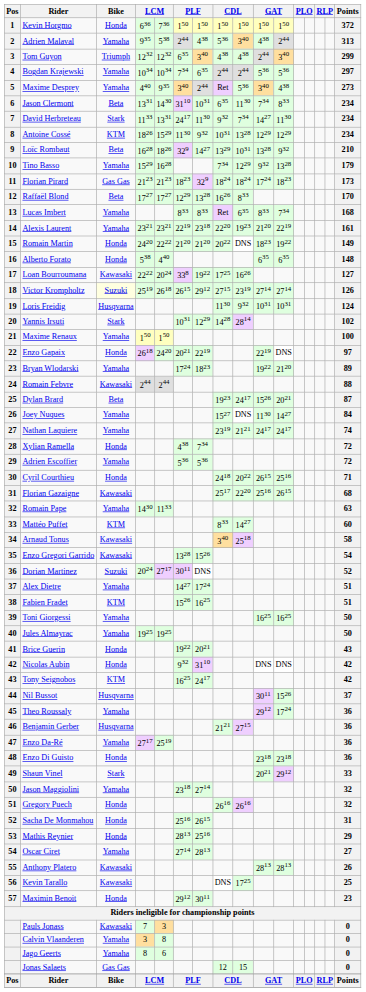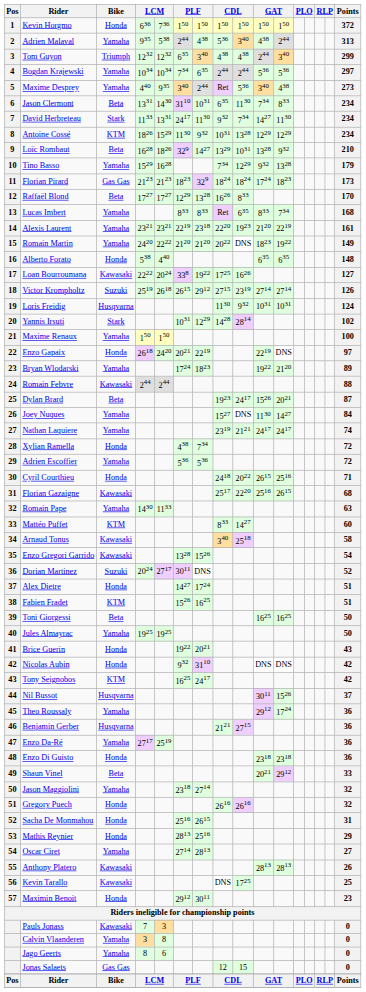Romain Martin | Bike: Honda -> Yamaha
Victor Krompholtz | Bike: lightyellow background -> no background
Alex Dietre | Bike: Yamaha -> Honda
Toni Giorgessi | Bike: Yamaha -> Beta
Shaun Vinel | Bike: Stark -> Beta
